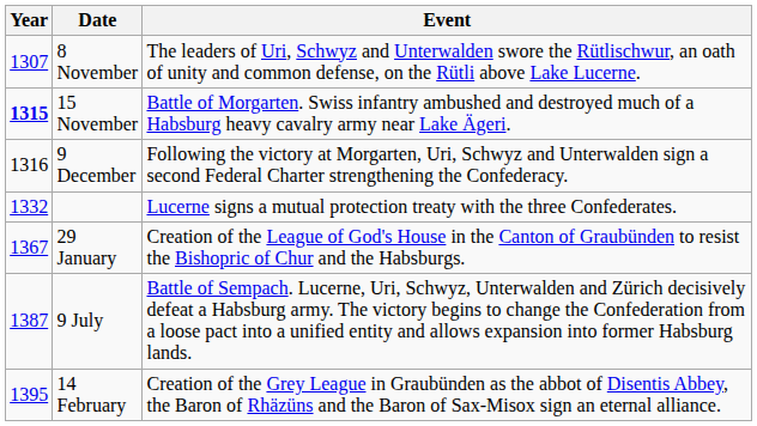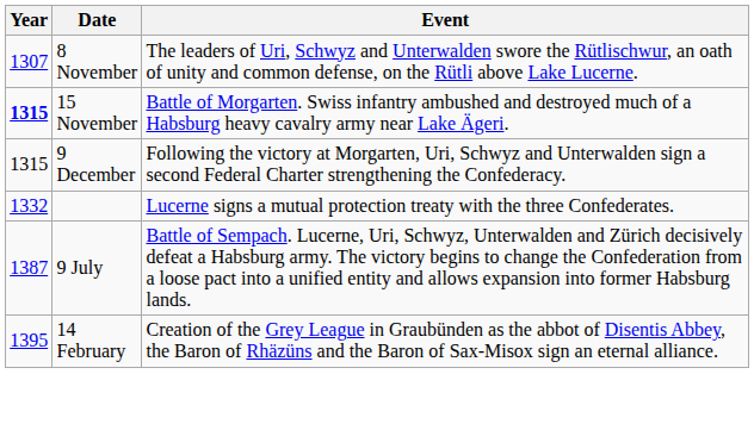9 December | Year: 1316 -> 1315
- row: 1367 | 29 January | Creation of the League of God's House in the Canton of Graubünden to resist the Bishopric of Chur and the Habsburgs.
